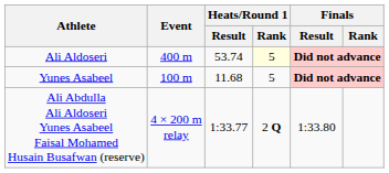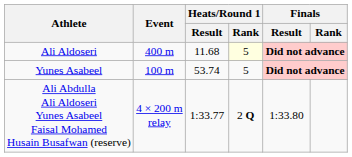Ali Aldoseri | Heats/Round 1 / Result: 53.74 -> 11.68
Yunes Asabeel | Heats/Round 1 / Result: 11.68 -> 53.74
